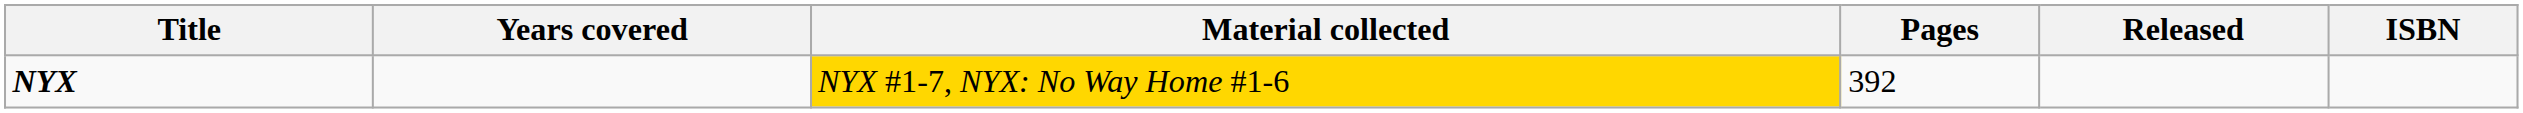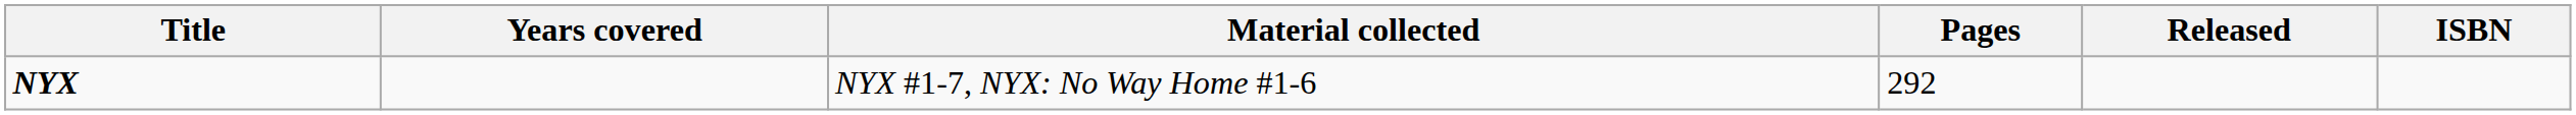NYX | Material collected: gold background -> no background
NYX | Pages: 392 -> 292
